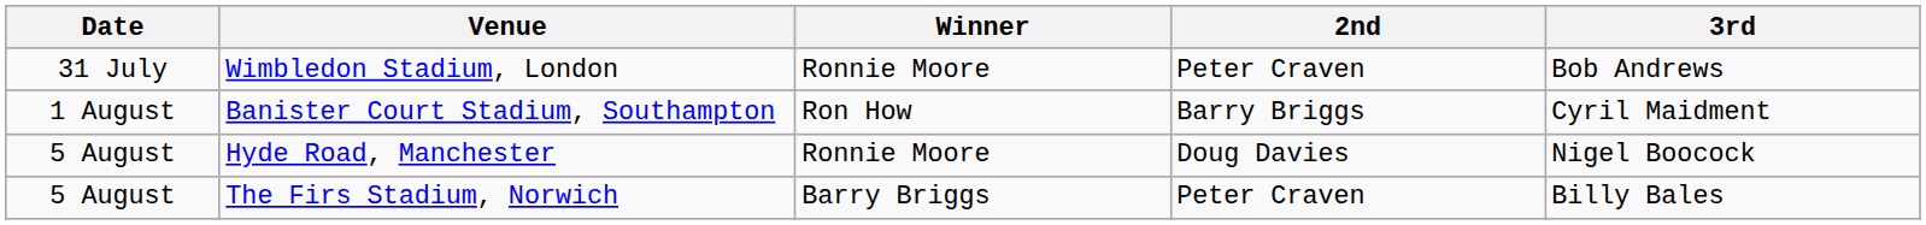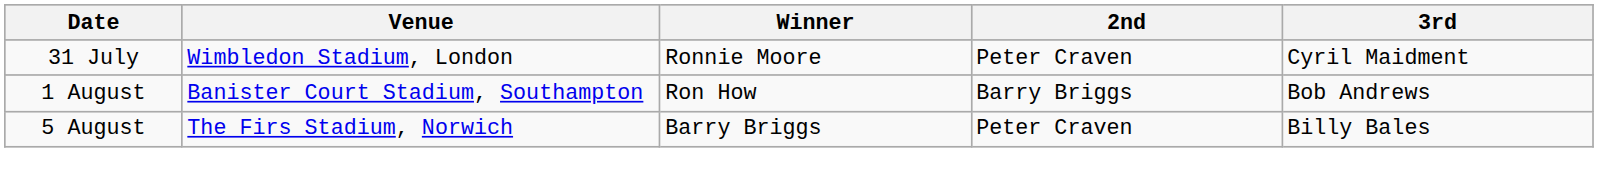Wimbledon Stadium, London | 3rd: Bob Andrews -> Cyril Maidment
Banister Court Stadium, Southampton | 3rd: Cyril Maidment -> Bob Andrews
- row: 5 August | Hyde Road, Manchester | Ronnie Moore | Doug Davies | Nigel Boocock
